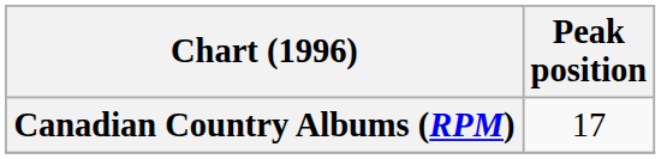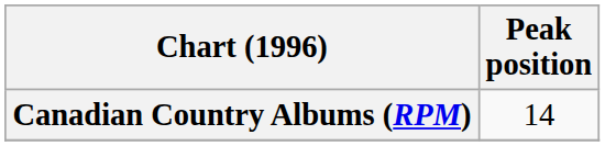Canadian Country Albums (RPM) | Peak position: 17 -> 14
